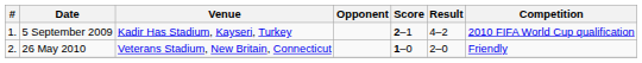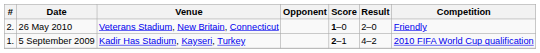rows swapped: 5 September 2009 <-> 26 May 2010
